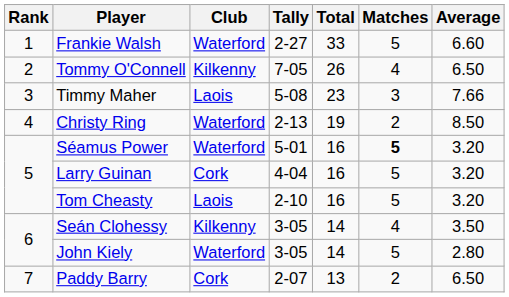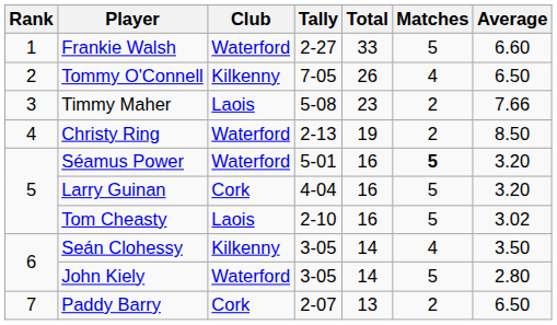Timmy Maher | Matches: 3 -> 2
Tom Cheasty | Average: 3.20 -> 3.02
